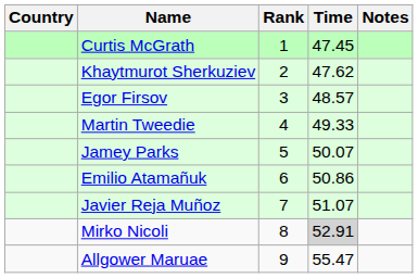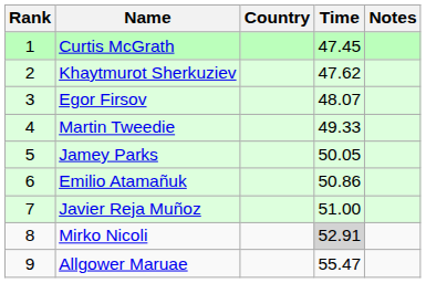columns swapped: Rank <-> Country
Egor Firsov | Time: 48.57 -> 48.07
Jamey Parks | Time: 50.07 -> 50.05
Javier Reja Muñoz | Time: 51.07 -> 51.00
